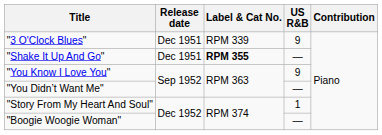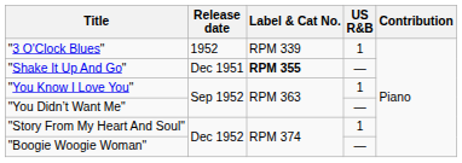"3 O'Clock Blues" | Release date: Dec 1951 -> 1952
"3 O'Clock Blues" | US R&B: 9 -> 1
"You Know I Love You" | US R&B: 9 -> 1
